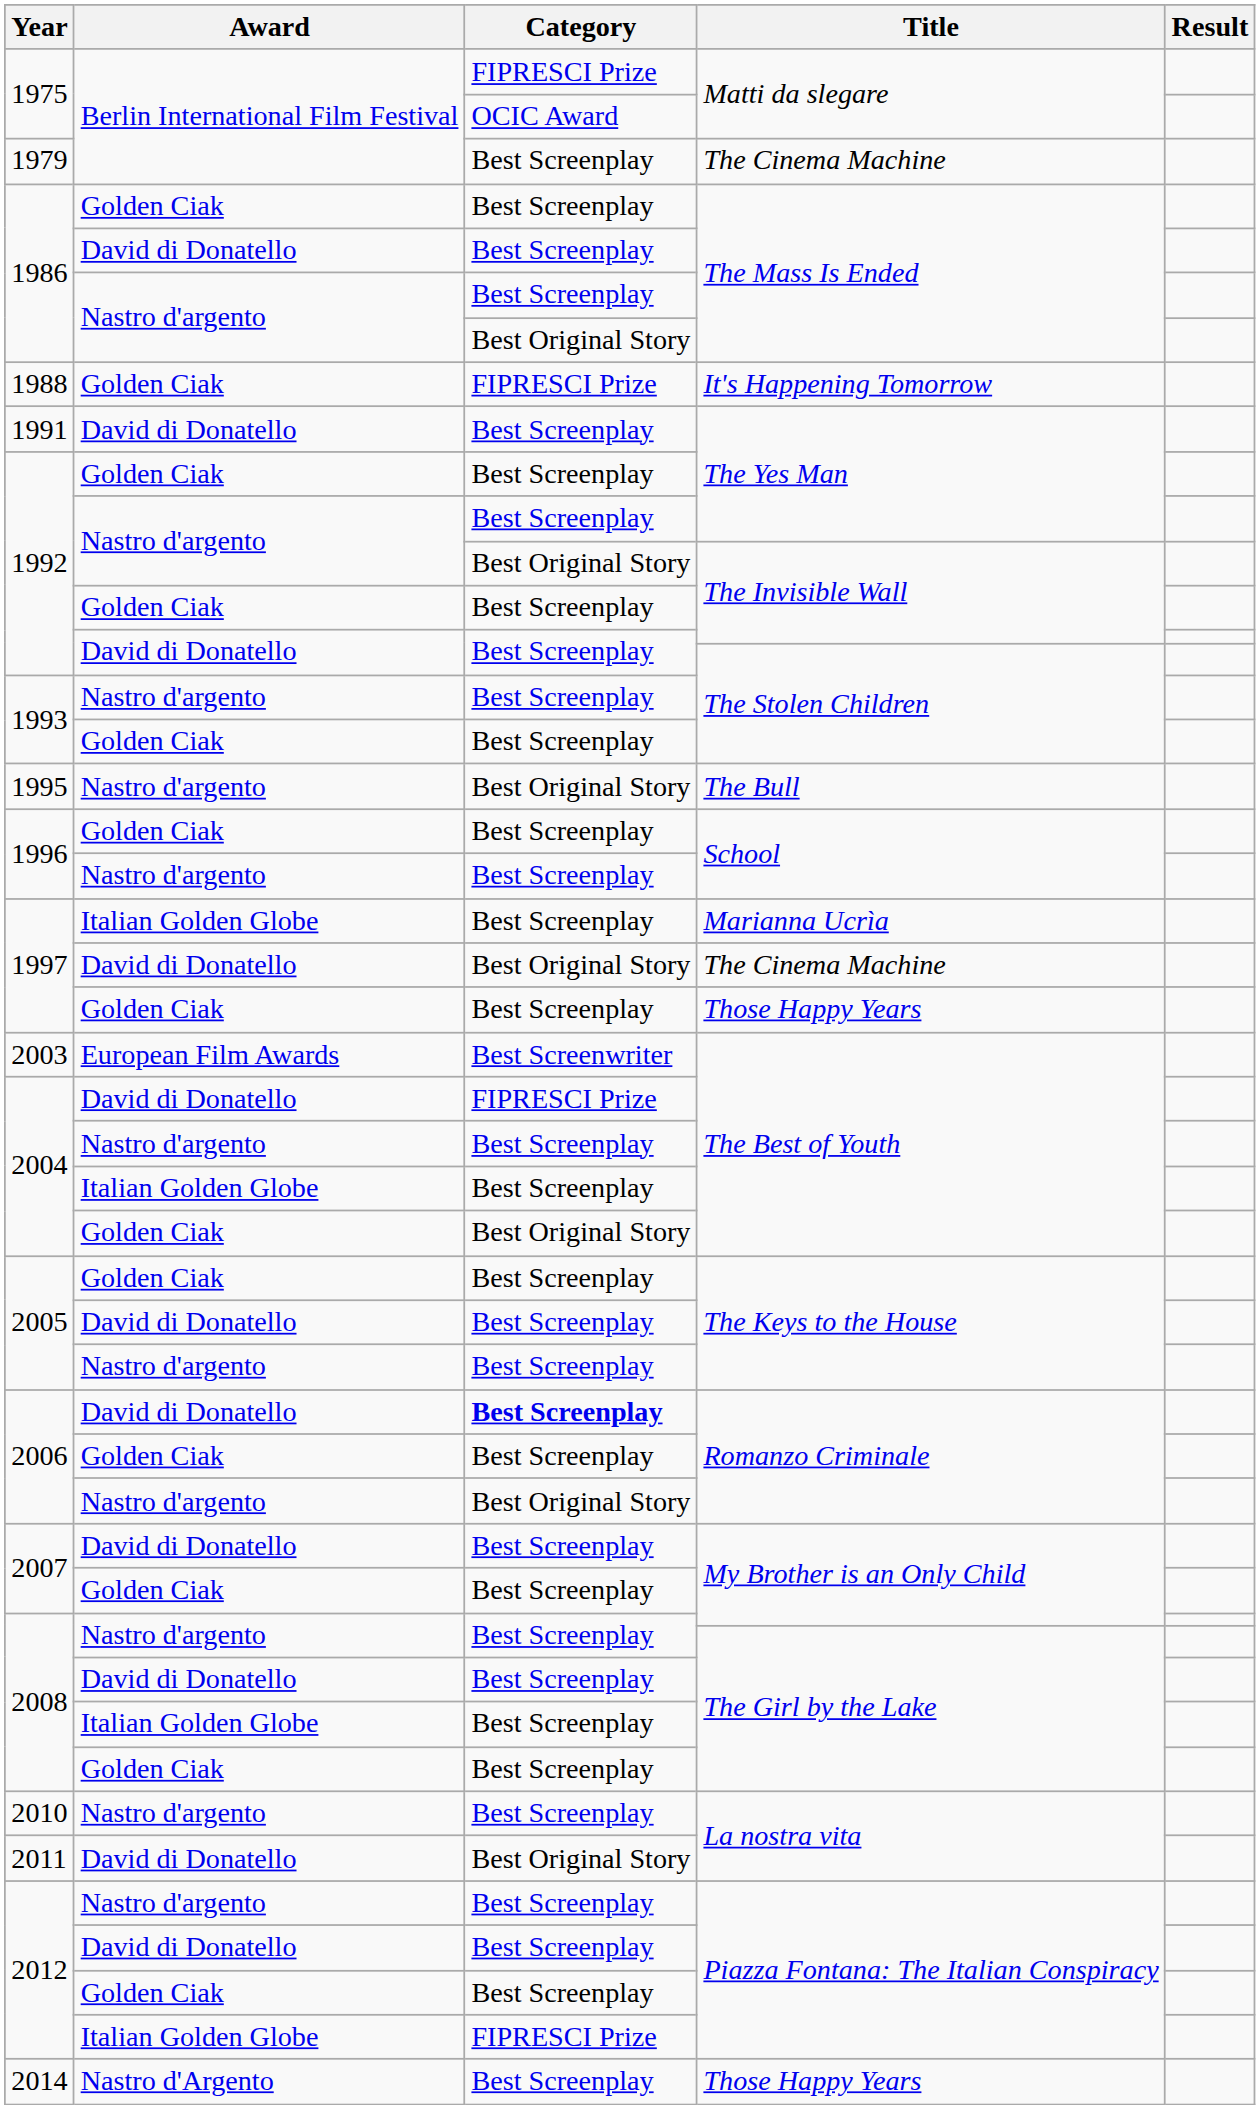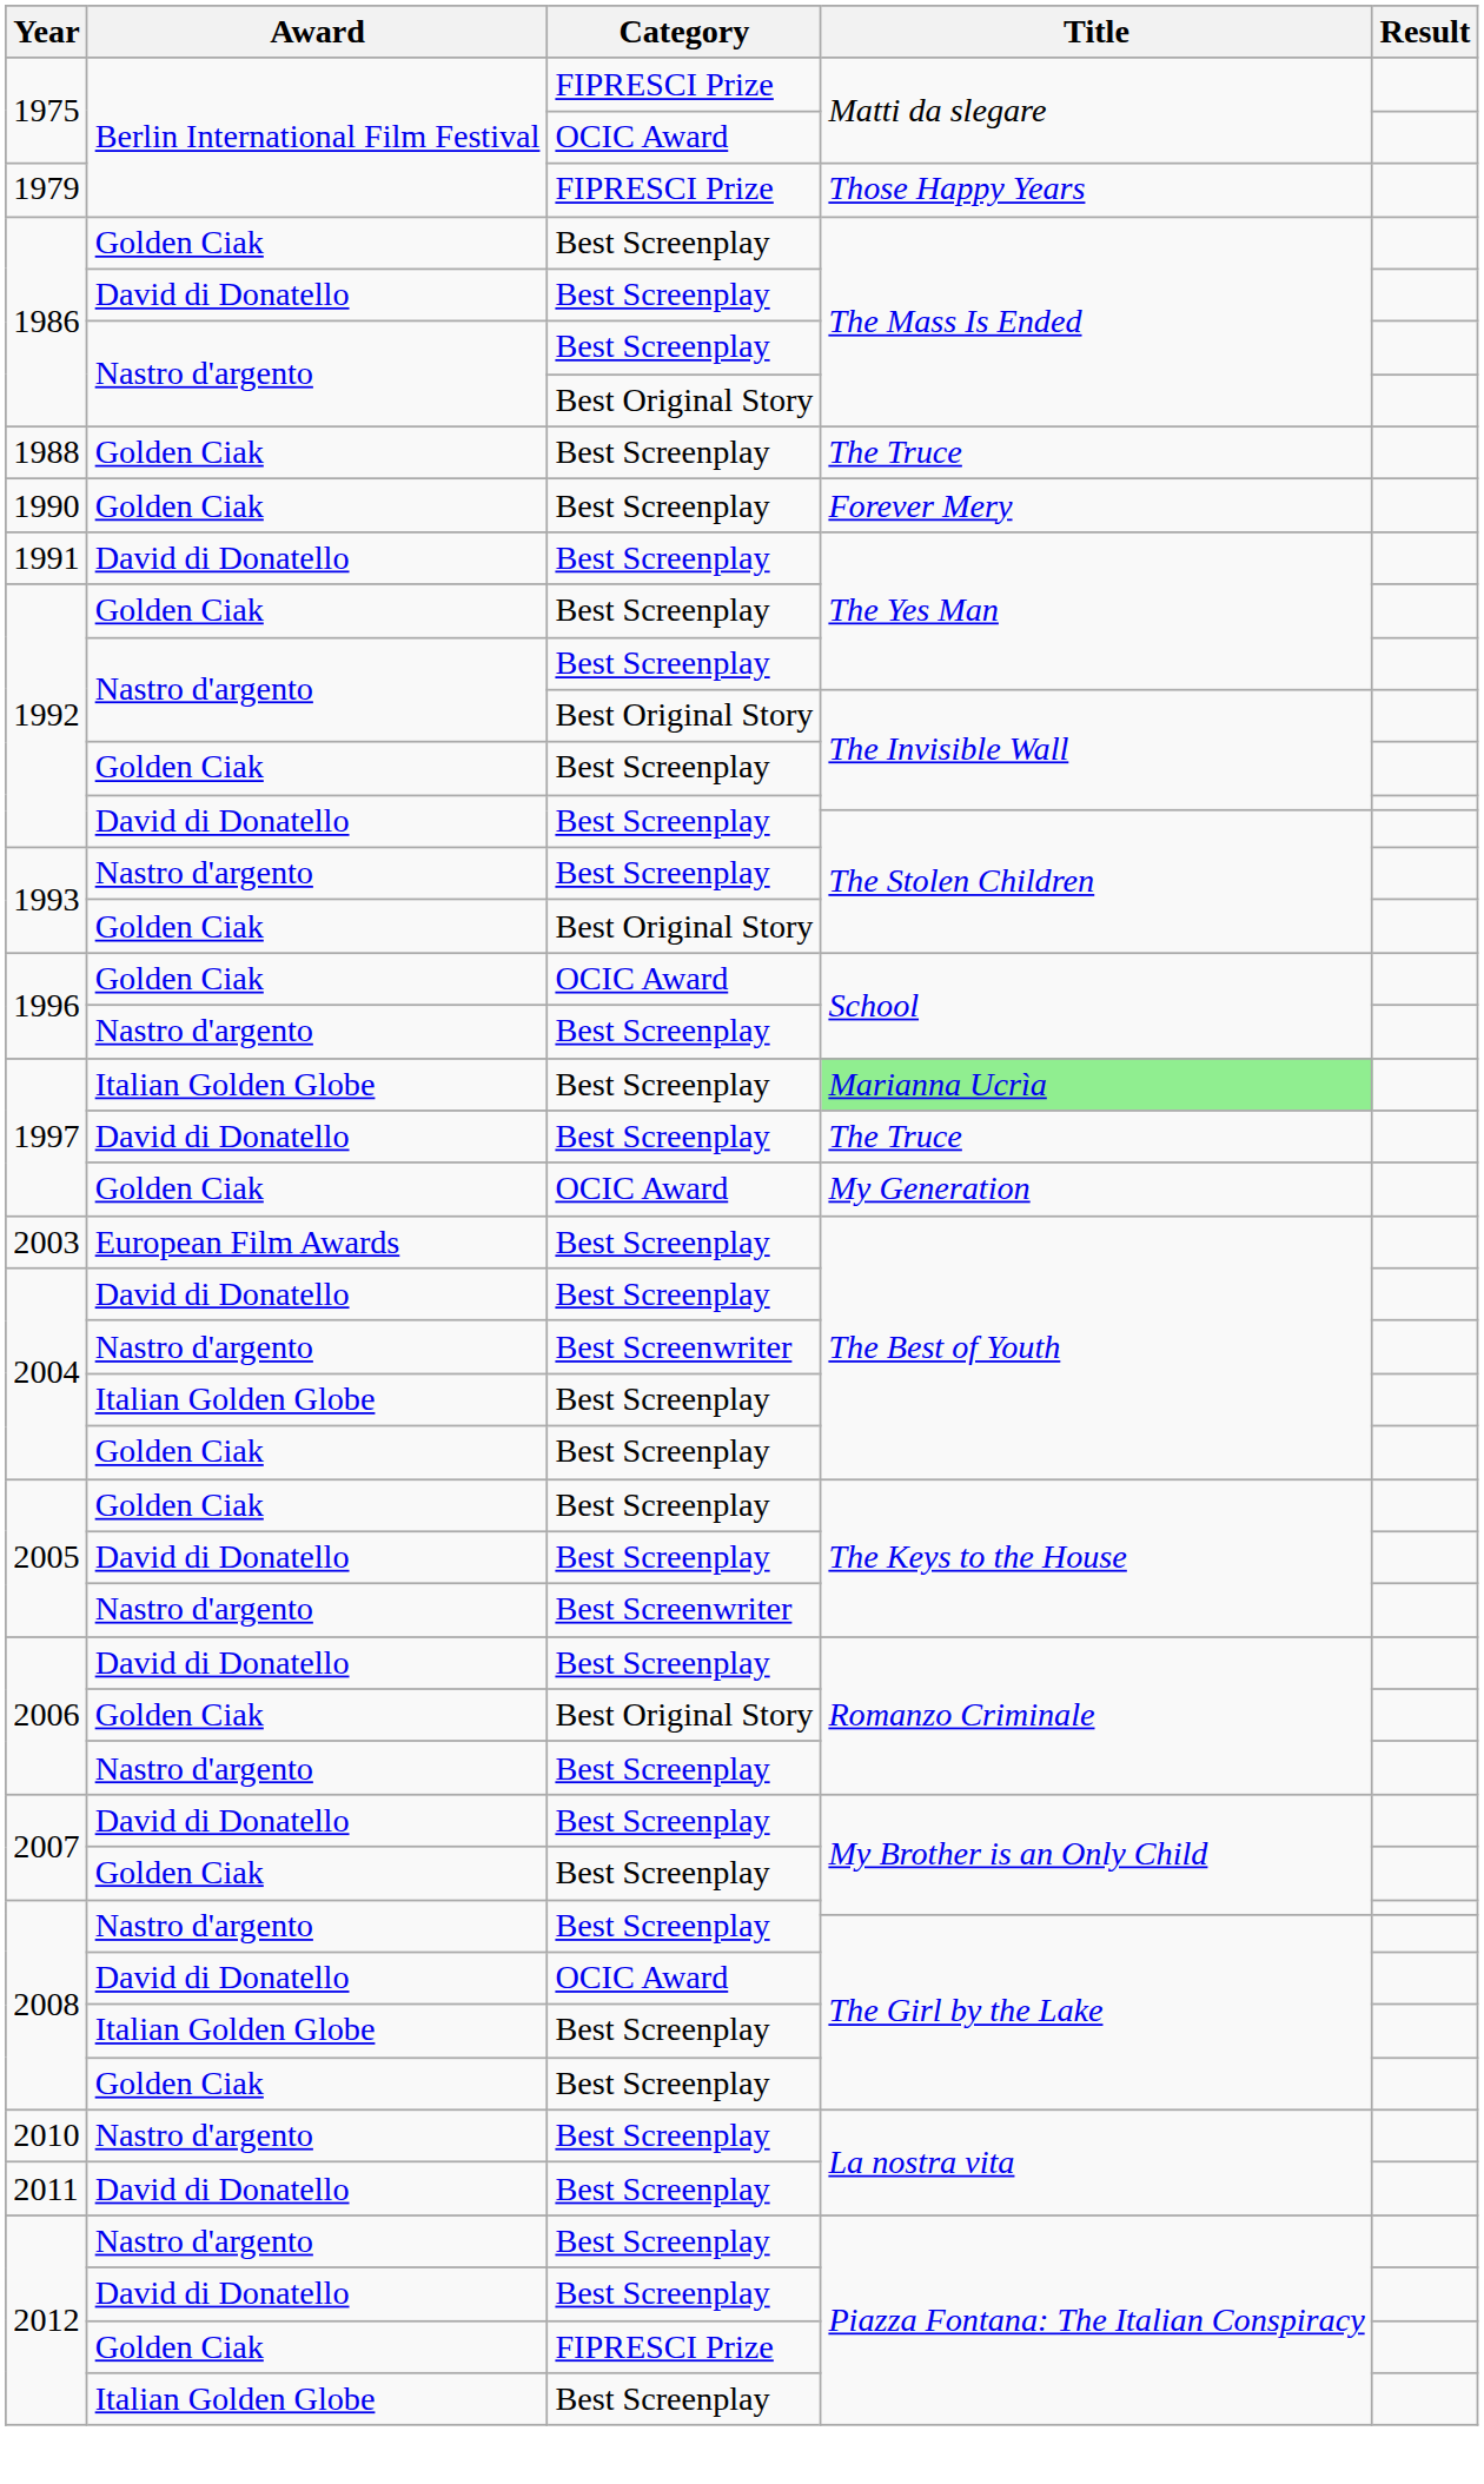1979 | Category: Best Screenplay -> FIPRESCI Prize
1979 | Title: The Cinema Machine -> Those Happy Years
1988 | Category: FIPRESCI Prize -> Best Screenplay
1988 | Title: It's Happening Tomorrow -> The Truce
+ row: 1990 | Golden Ciak | Best Screenplay | Forever Mery
1993 / Golden Ciak | Category: Best Screenplay -> Best Original Story
- row: 1995 | Nastro d'argento | Best Original Story | The Bull
1996 / Golden Ciak | Category: Best Screenplay -> OCIC Award
1997 / Italian Golden Globe | Title: no background -> lightgreen background
1997 / David di Donatello | Category: Best Original Story -> Best Screenplay
1997 / David di Donatello | Title: The Cinema Machine -> The Truce
1997 / Golden Ciak | Category: Best Screenplay -> OCIC Award
1997 / Golden Ciak | Title: Those Happy Years -> My Generation
2003 | Category: Best Screenwriter -> Best Screenplay
2004 / David di Donatello | Category: FIPRESCI Prize -> Best Screenplay
2004 / Nastro d'argento | Category: Best Screenplay -> Best Screenwriter
2004 / Golden Ciak | Category: Best Original Story -> Best Screenplay
2005 / Nastro d'argento | Category: Best Screenplay -> Best Screenwriter
2006 / David di Donatello | Category: bold -> normal
2006 / Golden Ciak | Category: Best Screenplay -> Best Original Story
2006 / Nastro d'argento | Category: Best Original Story -> Best Screenplay
2008 / David di Donatello | Category: Best Screenplay -> OCIC Award
2011 | Category: Best Original Story -> Best Screenplay
2012 / Golden Ciak | Category: Best Screenplay -> FIPRESCI Prize
2012 / Italian Golden Globe | Category: FIPRESCI Prize -> Best Screenplay
- row: 2014 | Nastro d'Argento | Best Screenplay | Those Happy Years
